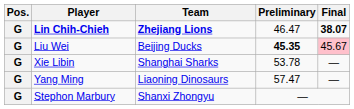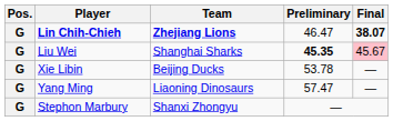Liu Wei | Team: Beijing Ducks -> Shanghai Sharks
Xie Libin | Team: Shanghai Sharks -> Beijing Ducks
